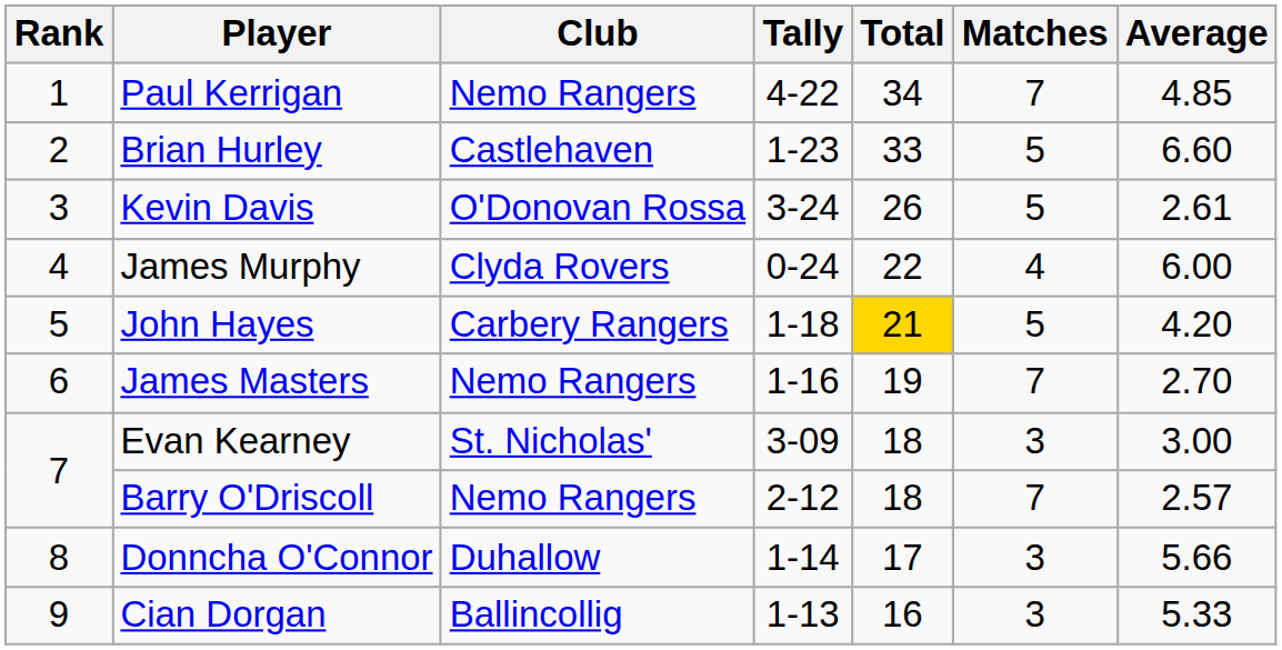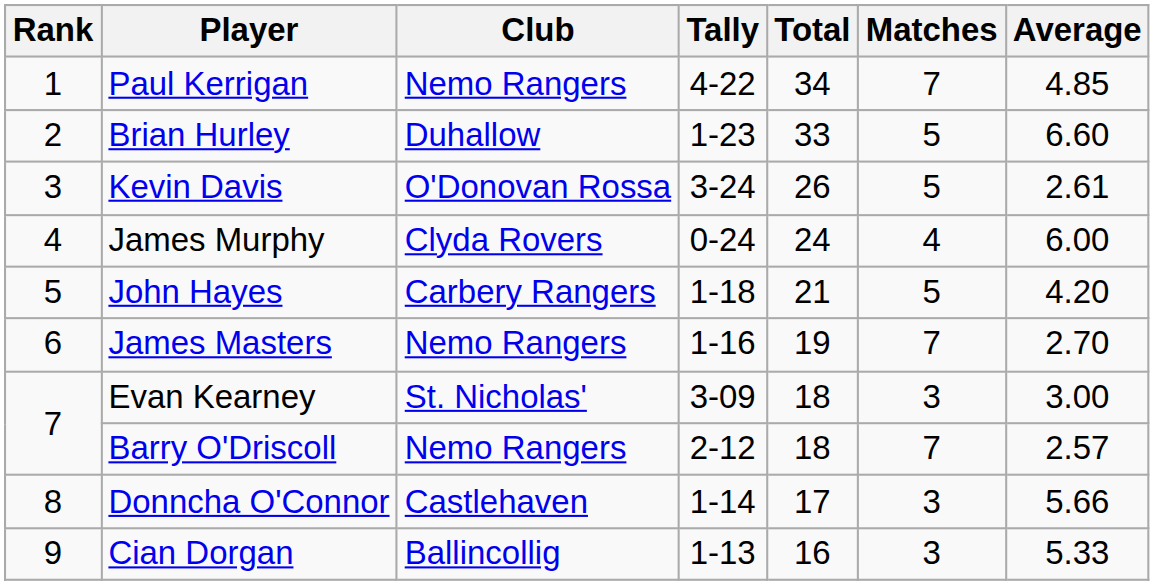Brian Hurley | Club: Castlehaven -> Duhallow
James Murphy | Total: 22 -> 24
John Hayes | Total: gold background -> no background
Donncha O'Connor | Club: Duhallow -> Castlehaven
